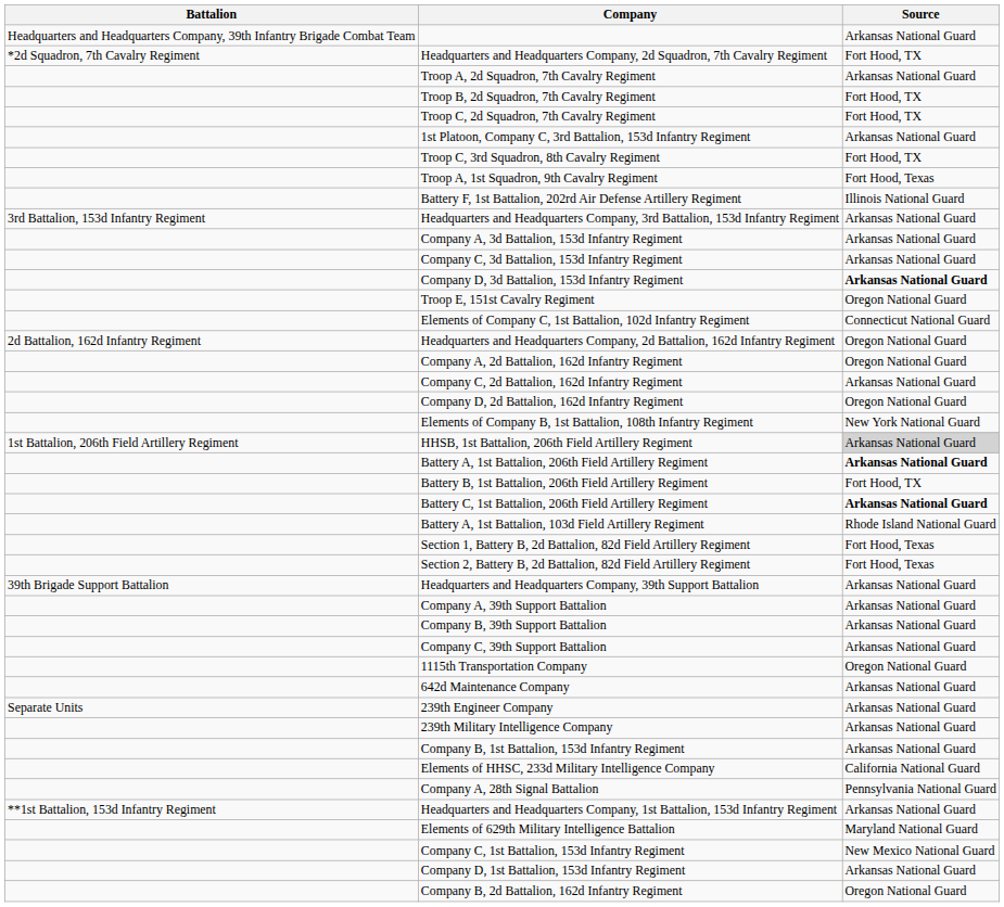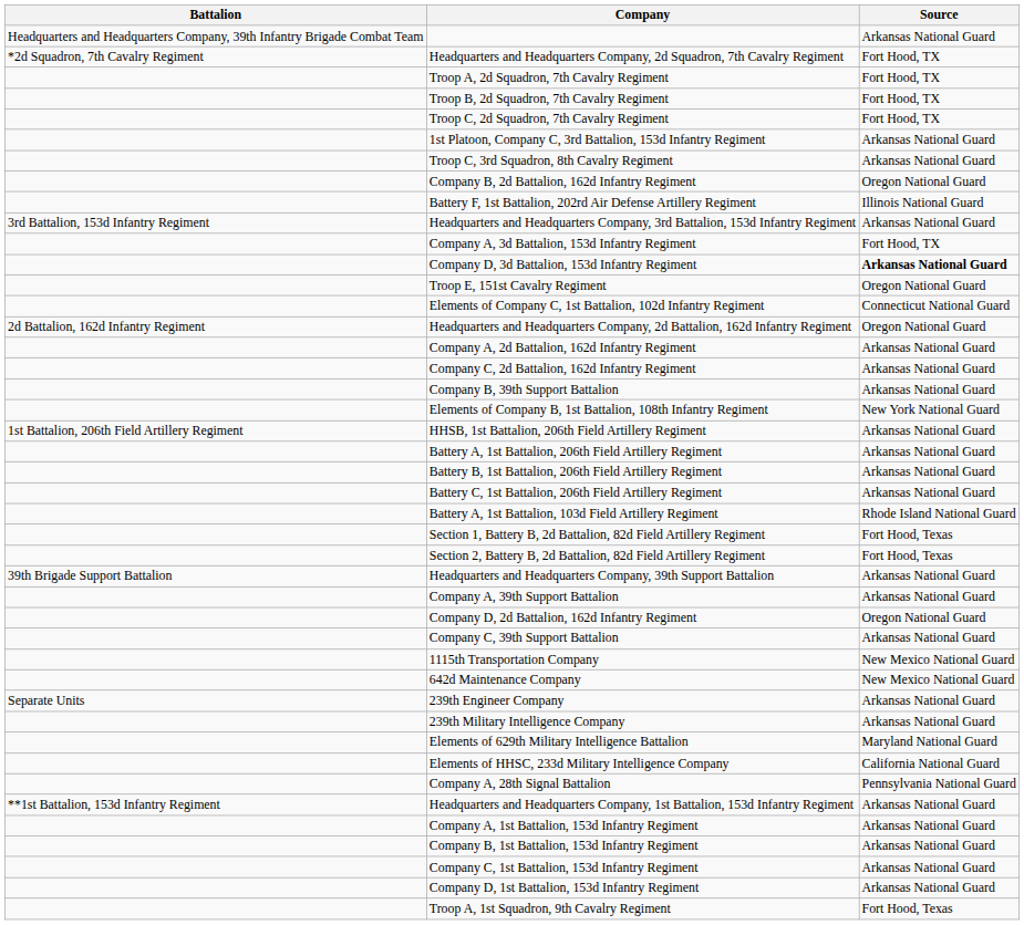Troop A, 2d Squadron, 7th Cavalry Regiment | Source: Arkansas National Guard -> Fort Hood, TX
Troop C, 3rd Squadron, 8th Cavalry Regiment | Source: Fort Hood, TX -> Arkansas National Guard
rows swapped: Company B, 2d Battalion, 162d Infantry Regiment <-> Troop A, 1st Squadron, 9th Cavalry Regiment
Company A, 3d Battalion, 153d Infantry Regiment | Source: Arkansas National Guard -> Fort Hood, TX
- row: Company C, 3d Battalion, 153d Infantry Regiment | Arkansas National Guard
Company A, 2d Battalion, 162d Infantry Regiment | Source: Oregon National Guard -> Arkansas National Guard
rows swapped: Company D, 2d Battalion, 162d Infantry Regiment <-> Company B, 39th Support Battalion
HHSB, 1st Battalion, 206th Field Artillery Regiment | Source: lightgrey background -> no background
Battery A, 1st Battalion, 206th Field Artillery Regiment | Source: bold -> normal
Battery B, 1st Battalion, 206th Field Artillery Regiment | Source: Fort Hood, TX -> Arkansas National Guard
Battery C, 1st Battalion, 206th Field Artillery Regiment | Source: bold -> normal
1115th Transportation Company | Source: Oregon National Guard -> New Mexico National Guard
642d Maintenance Company | Source: Arkansas National Guard -> New Mexico National Guard
rows swapped: Elements of 629th Military Intelligence Battalion <-> Company B, 1st Battalion, 153d Infantry Regiment
+ row: Company A, 1st Battalion, 153d Infantry Regiment | Arkansas National Guard
Company C, 1st Battalion, 153d Infantry Regiment | Source: New Mexico National Guard -> Arkansas National Guard
